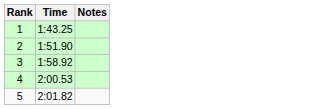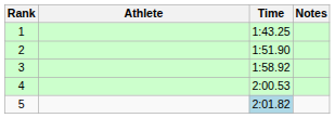+ column: Athlete
5 | Time: no background -> lightblue background
